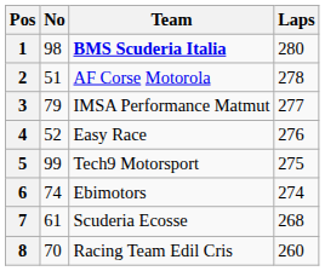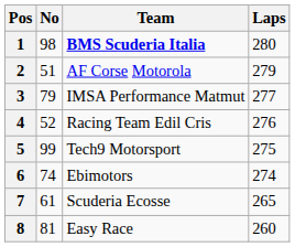2 | Laps: 278 -> 279
4 | Team: Easy Race -> Racing Team Edil Cris
7 | Laps: 268 -> 265
8 | No: 70 -> 81
8 | Team: Racing Team Edil Cris -> Easy Race
